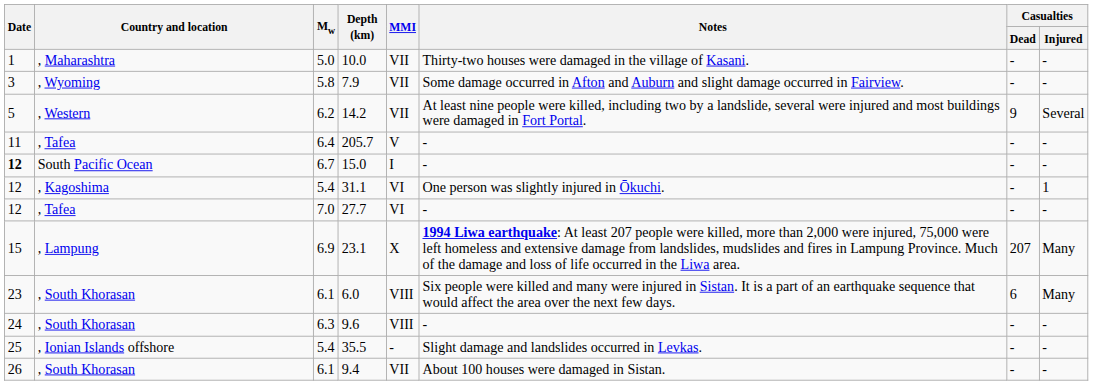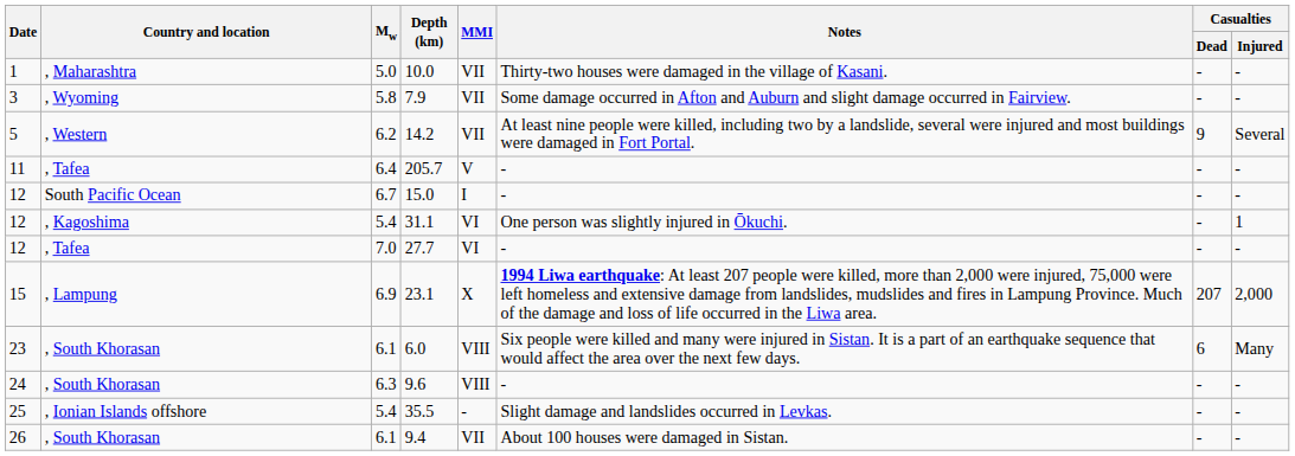15.0 | Date: bold -> normal
23.1 | Casualties / Injured: Many -> 2,000
